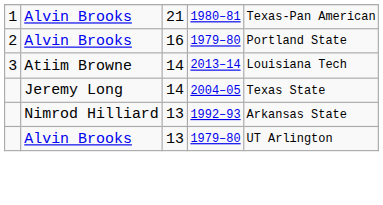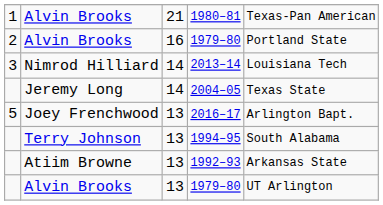2013–14 | column 2: Atiim Browne -> Nimrod Hilliard
+ row: 5 | Joey Frenchwood | 13 | 2016–17 | Arlington Bapt.
+ row: Terry Johnson | 13 | 1994–95 | South Alabama
1992–93 | column 2: Nimrod Hilliard -> Atiim Browne
